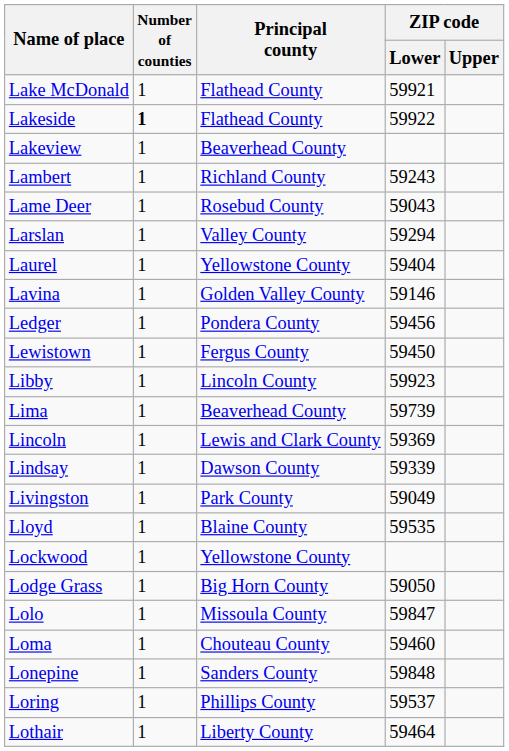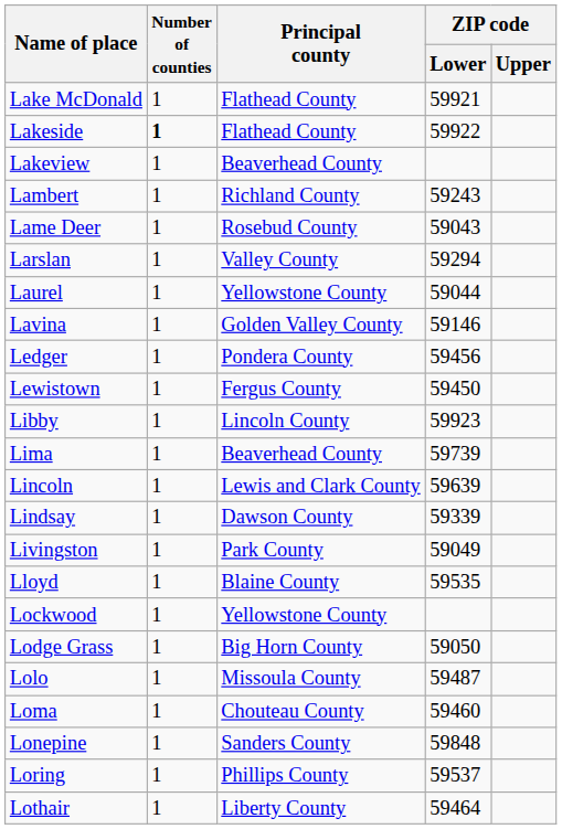Laurel | ZIP code / Lower: 59404 -> 59044
Lincoln | ZIP code / Lower: 59369 -> 59639
Lolo | ZIP code / Lower: 59847 -> 59487
